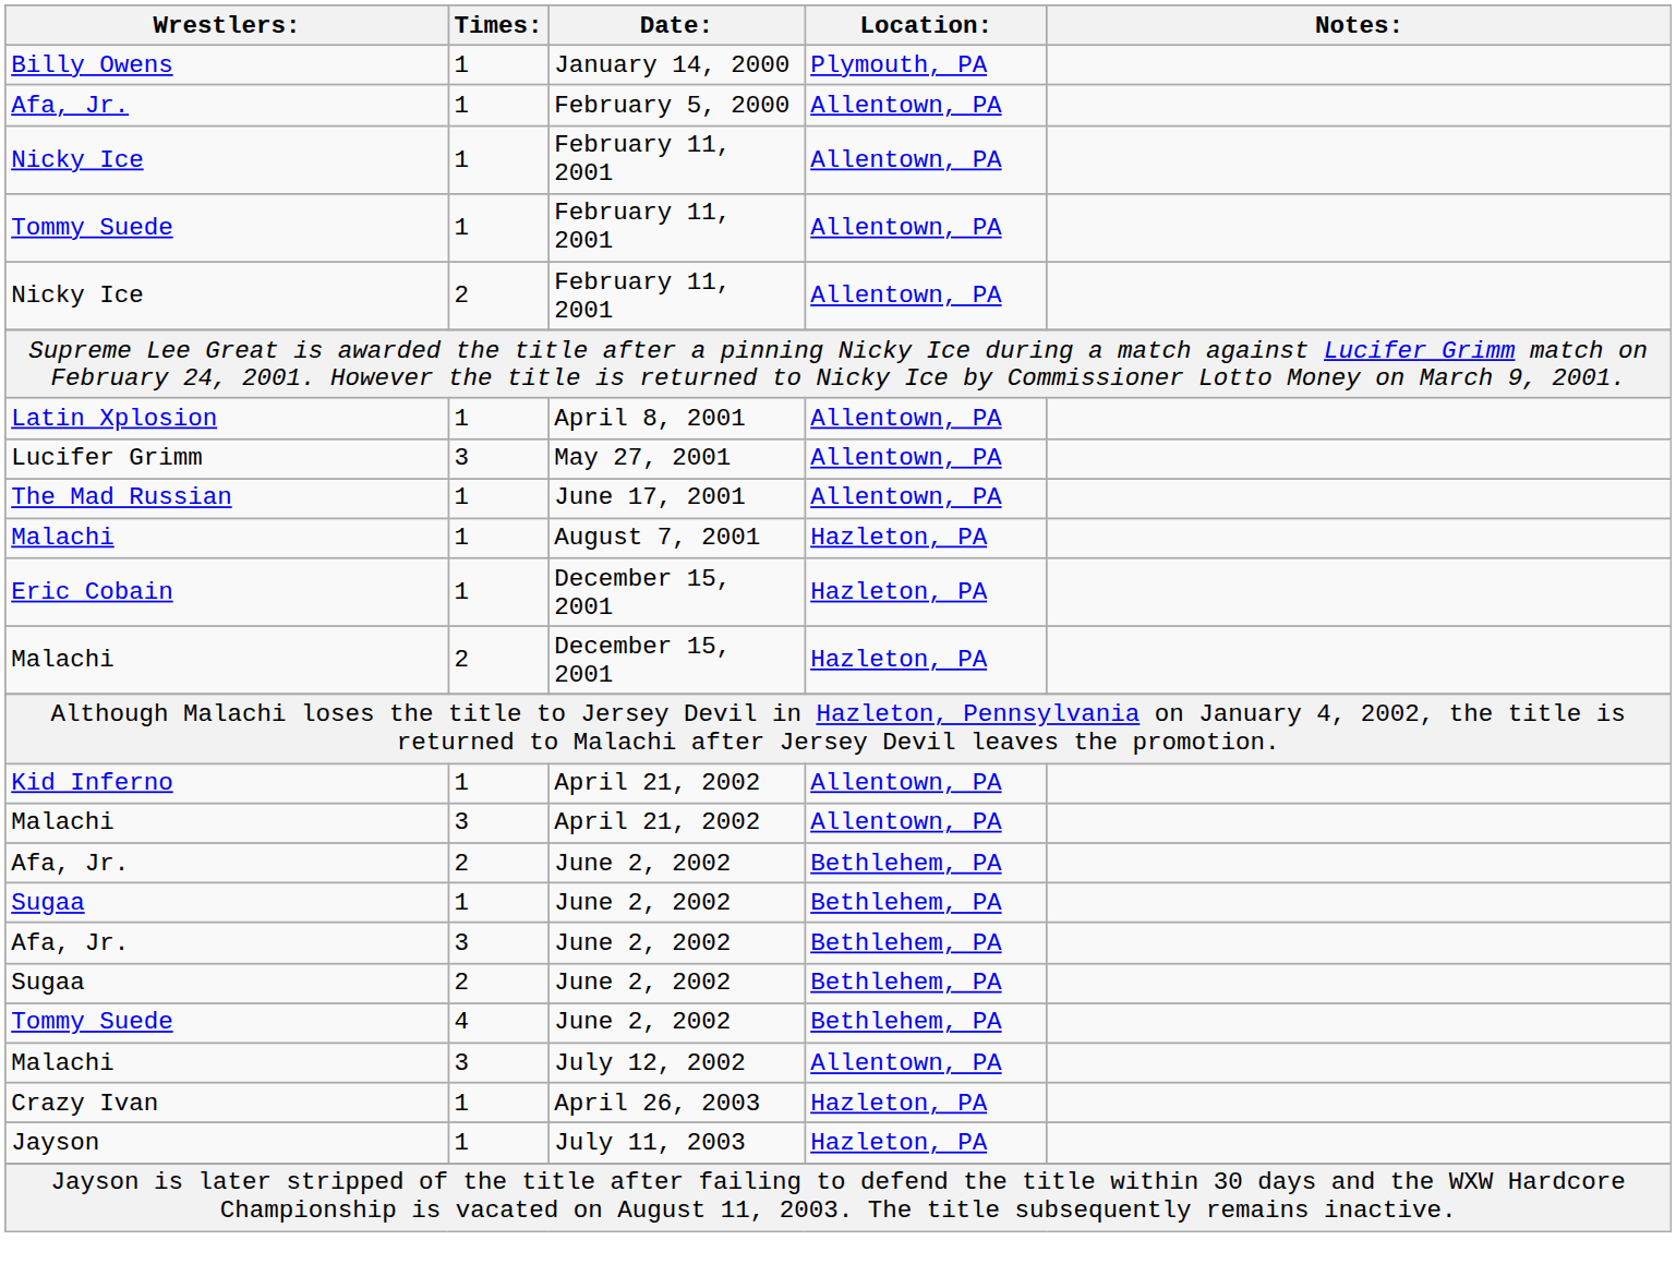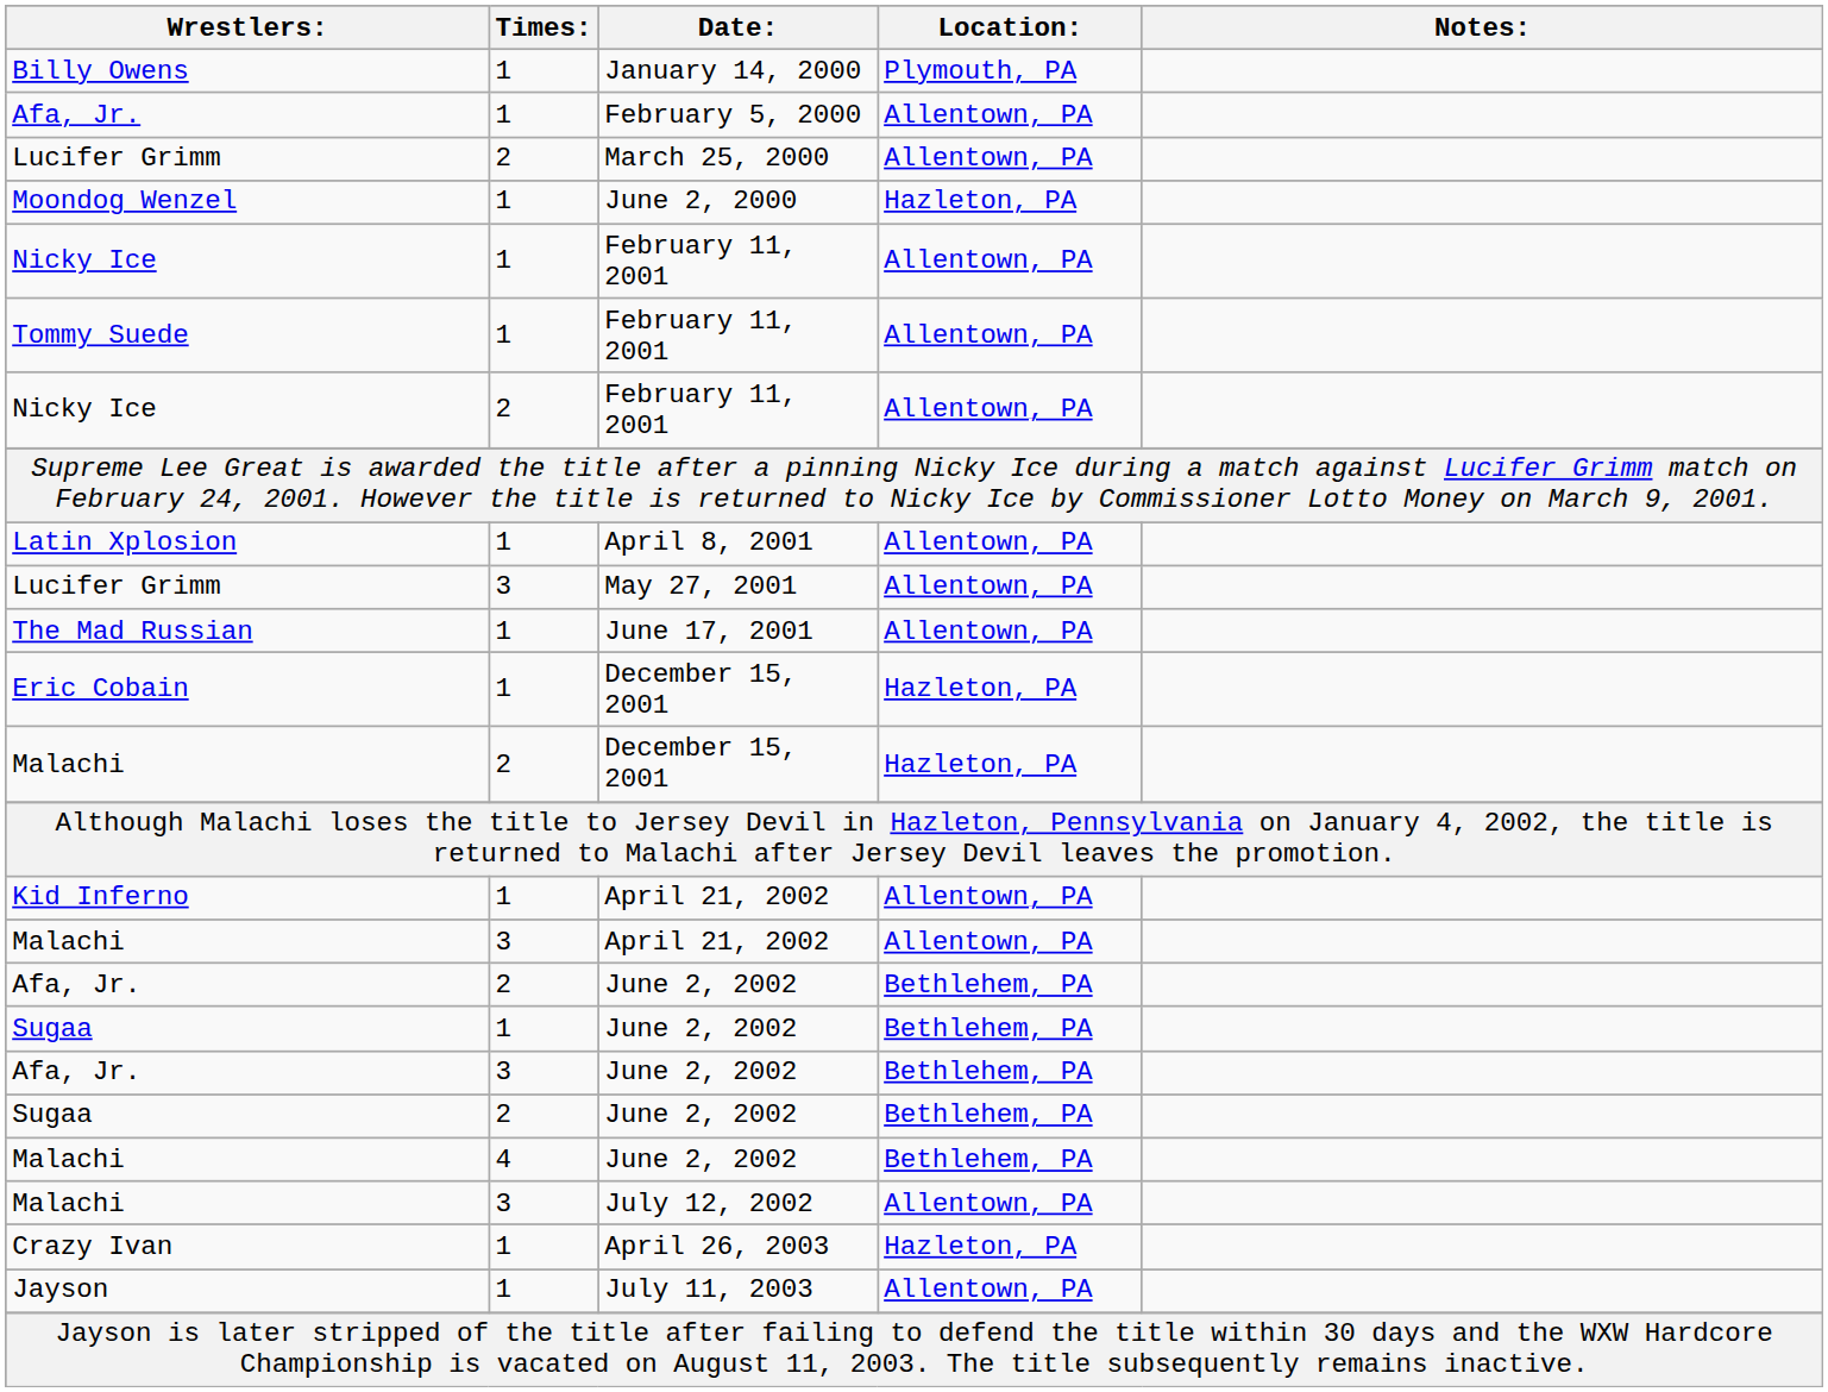+ row: Lucifer Grimm | 2 | March 25, 2000 | Allentown, PA
+ row: Moondog Wenzel | 1 | June 2, 2000 | Hazleton, PA
- row: Malachi | 1 | August 7, 2001 | Hazleton, PA
4 / June 2, 2002 | Wrestlers:: Tommy Suede -> Malachi
July 11, 2003 | Location:: Hazleton, PA -> Allentown, PA
